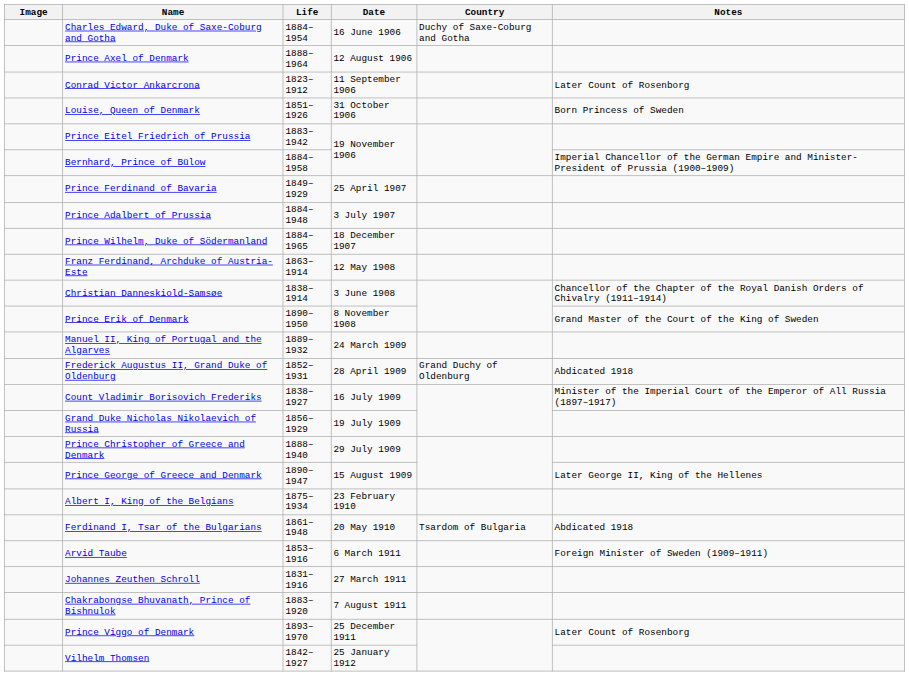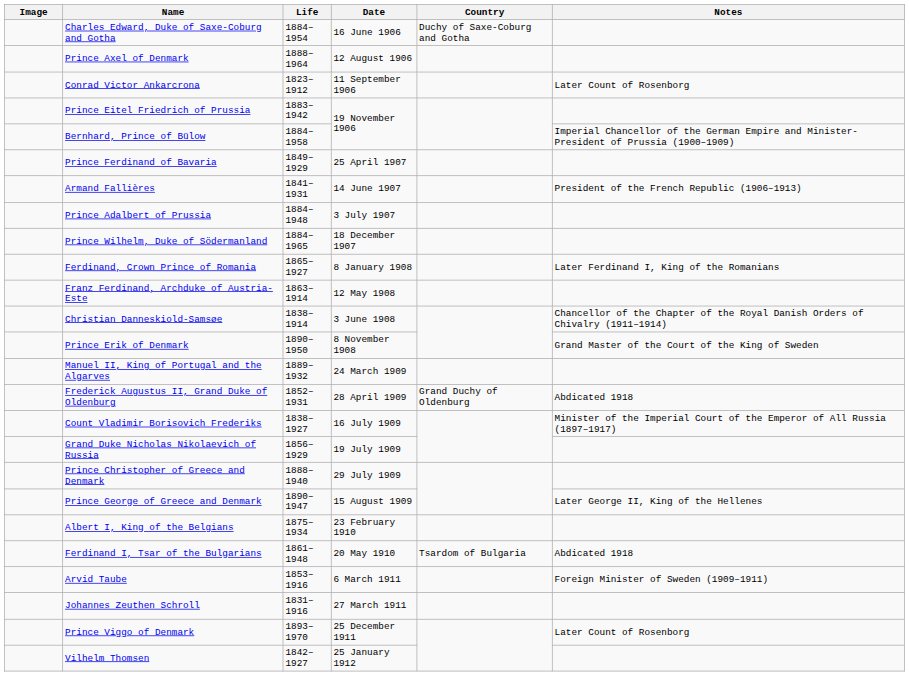- row: Louise, Queen of Denmark | 1851–1926 | 31 October 1906 | Born Princess of Sweden
+ row: Armand Fallières | 1841–1931 | 14 June 1907 | President of the French Republic (1906–1913)
+ row: Ferdinand, Crown Prince of Romania | 1865–1927 | 8 January 1908 | Later Ferdinand I, King of the Romanians
- row: Chakrabongse Bhuvanath, Prince of Bishnulok | 1883–1920 | 7 August 1911
